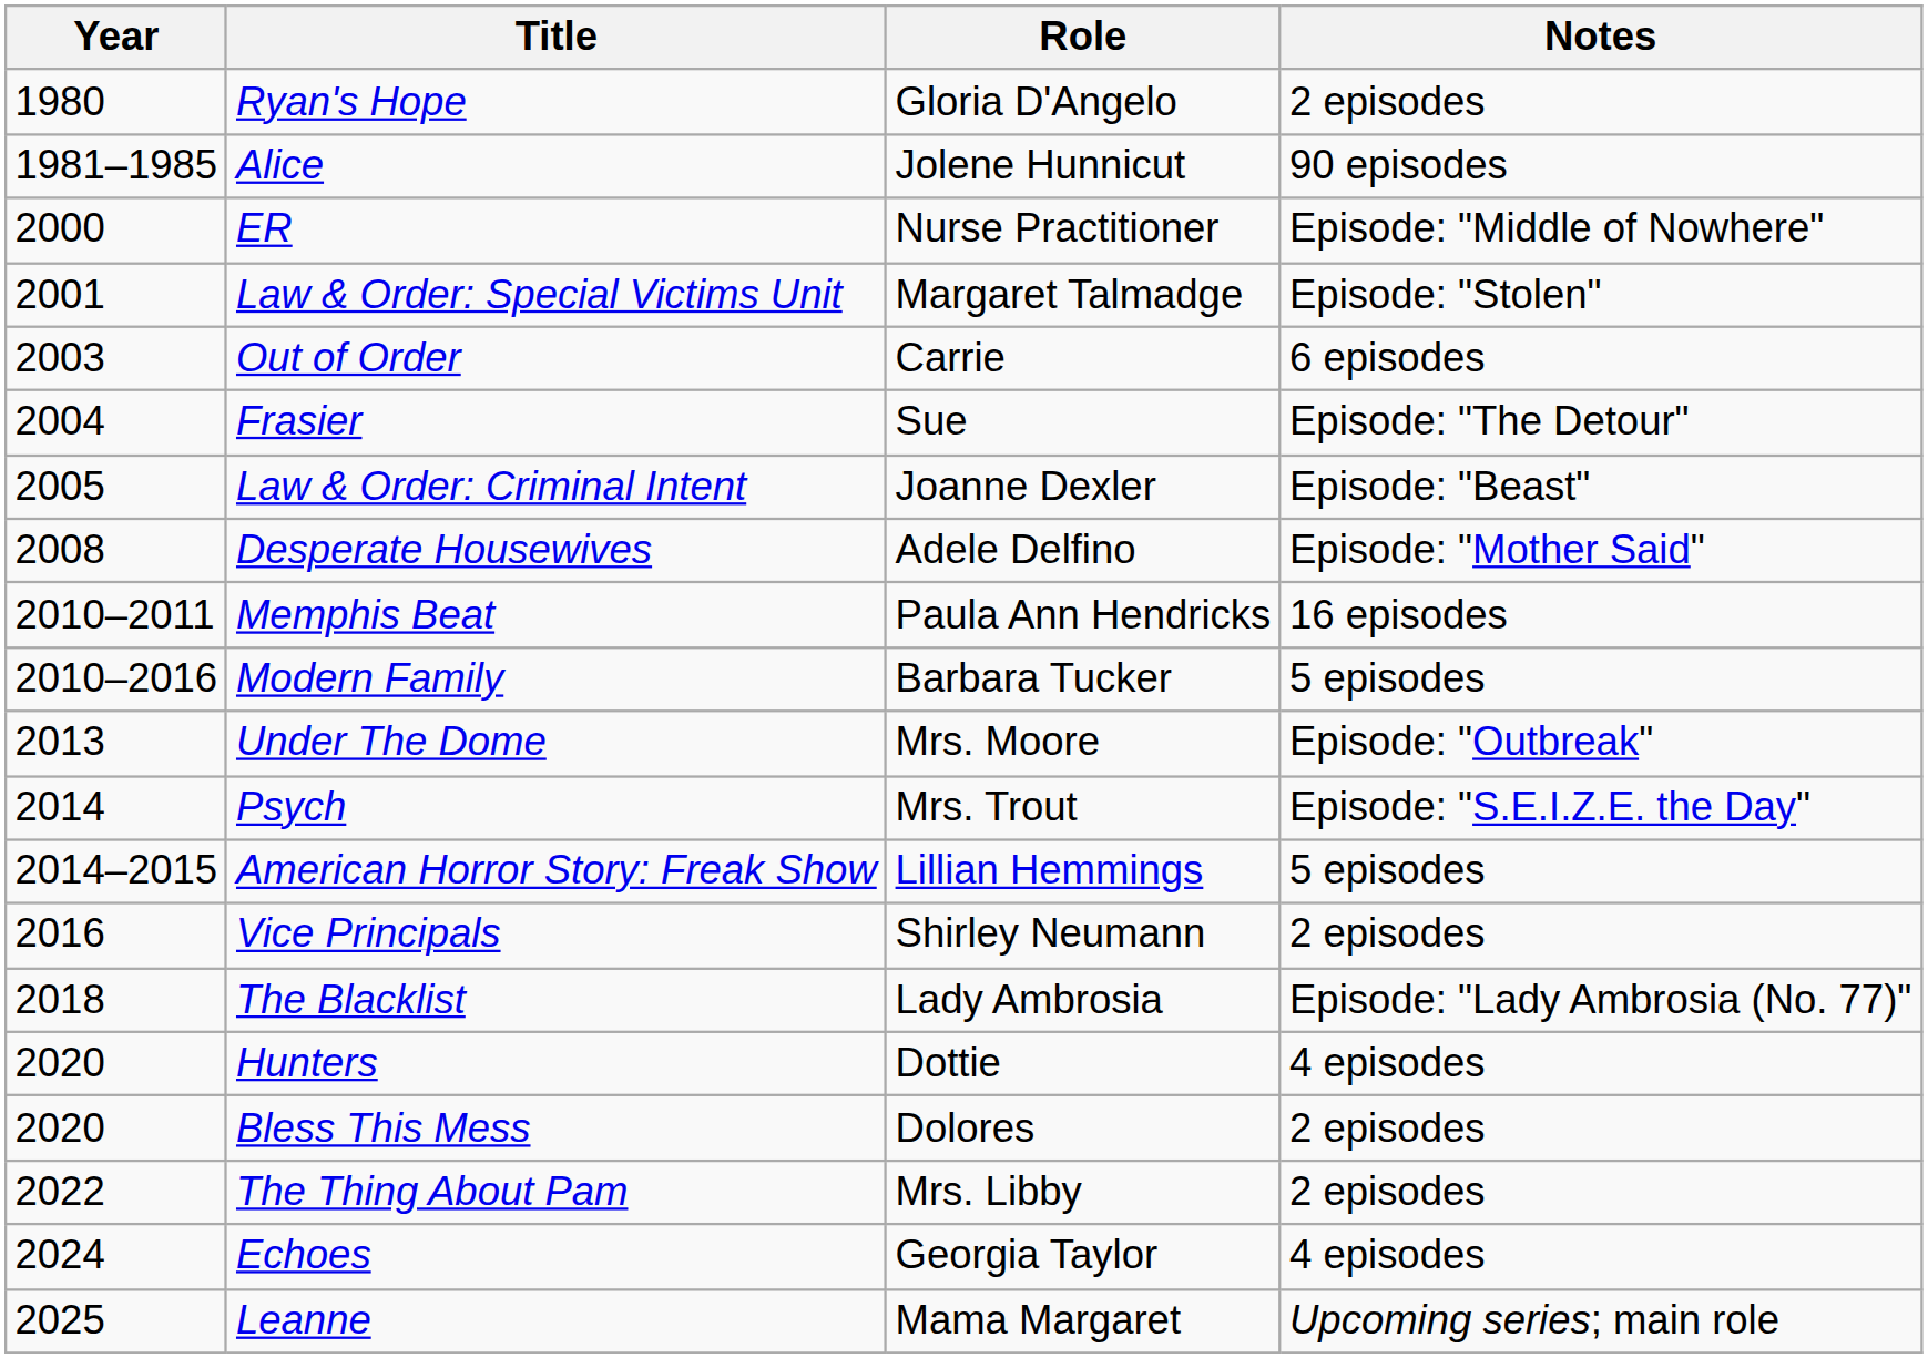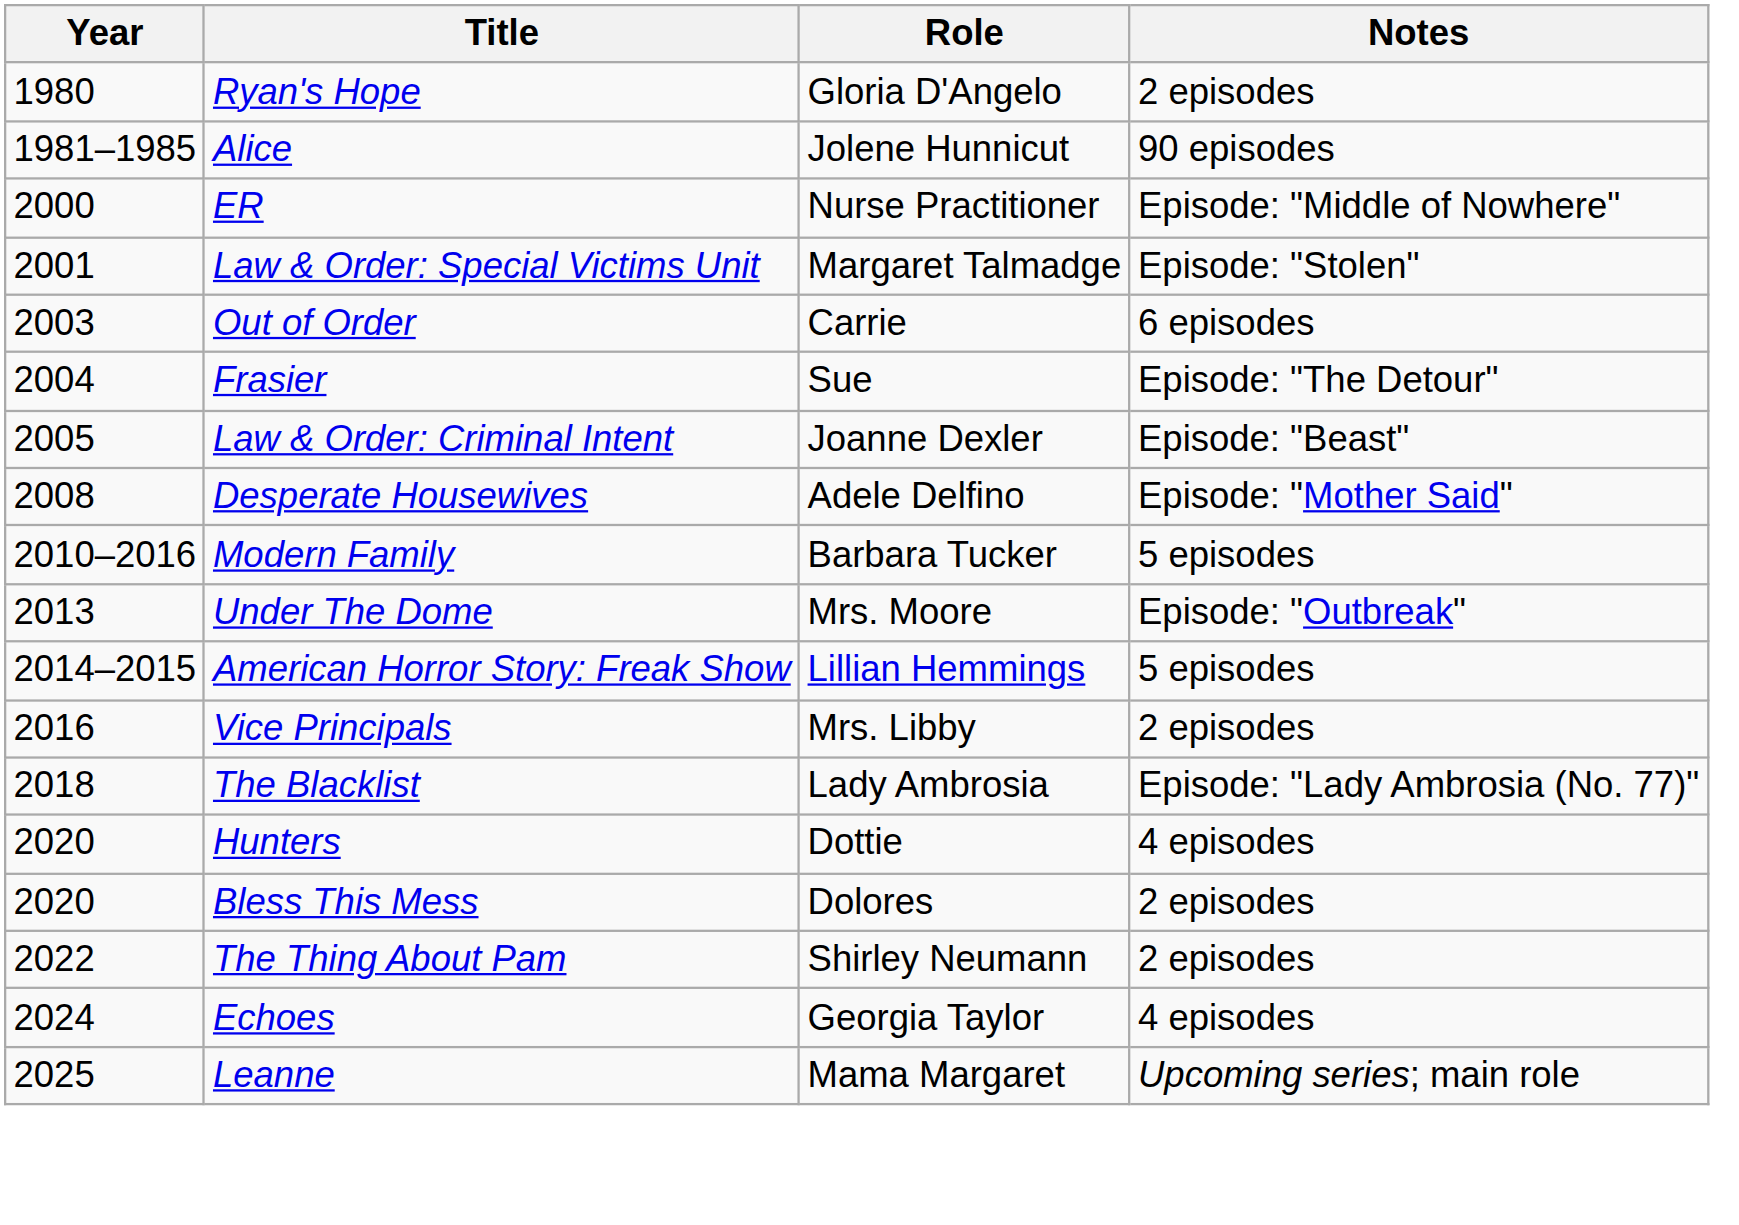- row: 2010–2011 | Memphis Beat | Paula Ann Hendricks | 16 episodes
- row: 2014 | Psych | Mrs. Trout | Episode: "S.E.I.Z.E. the Day"
Vice Principals | Role: Shirley Neumann -> Mrs. Libby
The Thing About Pam | Role: Mrs. Libby -> Shirley Neumann
